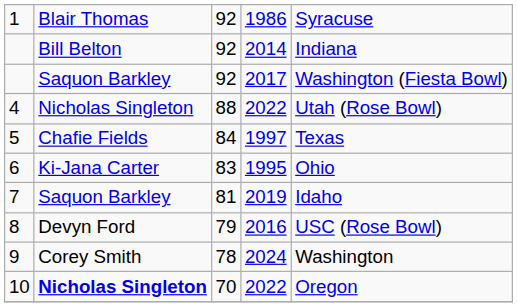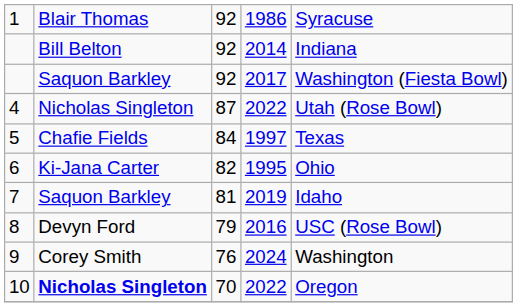4 | column 3: 88 -> 87
6 | column 3: 83 -> 82
9 | column 3: 78 -> 76
